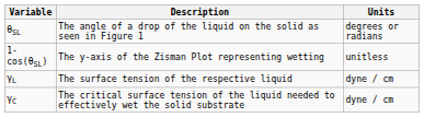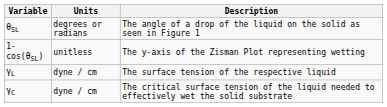columns swapped: Description <-> Units
